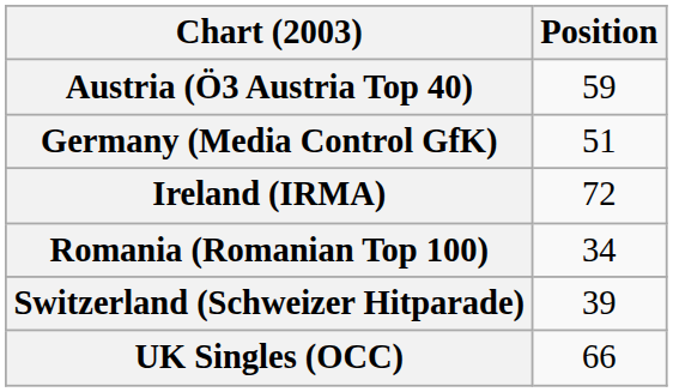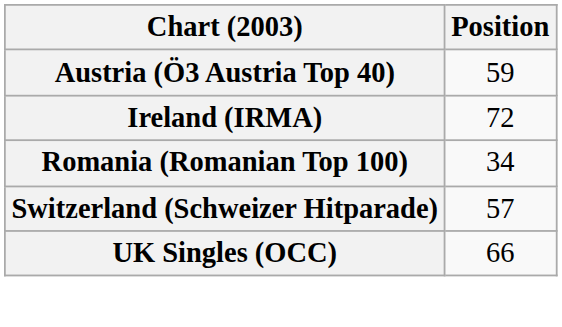- row: Germany (Media Control GfK) | 51
Switzerland (Schweizer Hitparade) | Position: 39 -> 57
